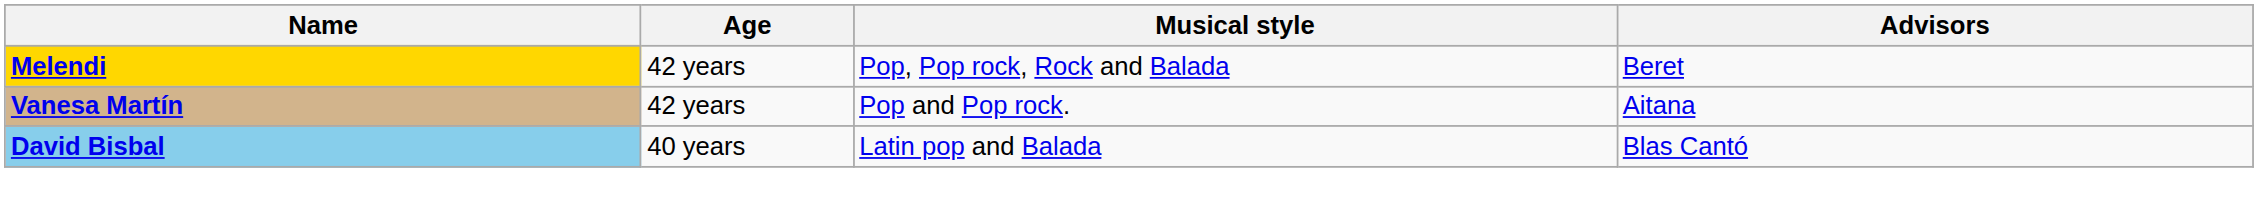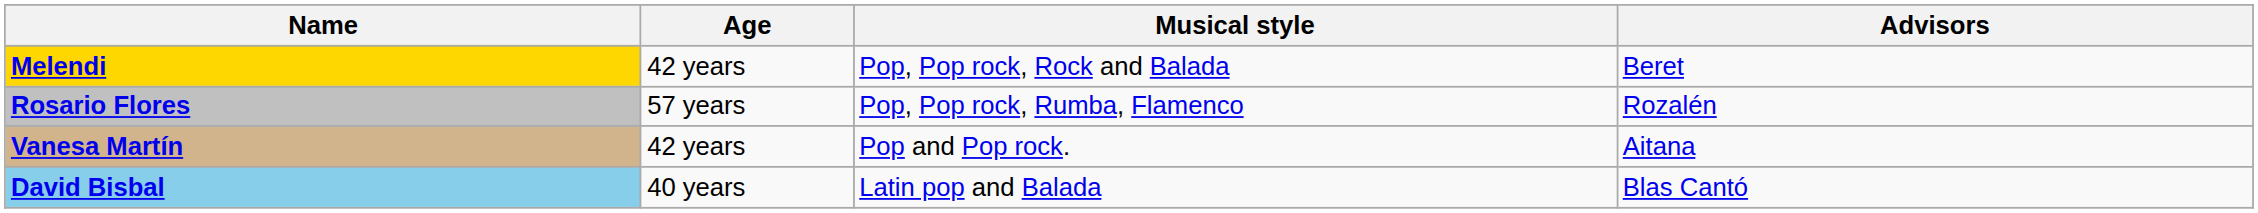+ row: Rosario Flores | 57 years | Pop, Pop rock, Rumba, Flamenco | Rozalén
